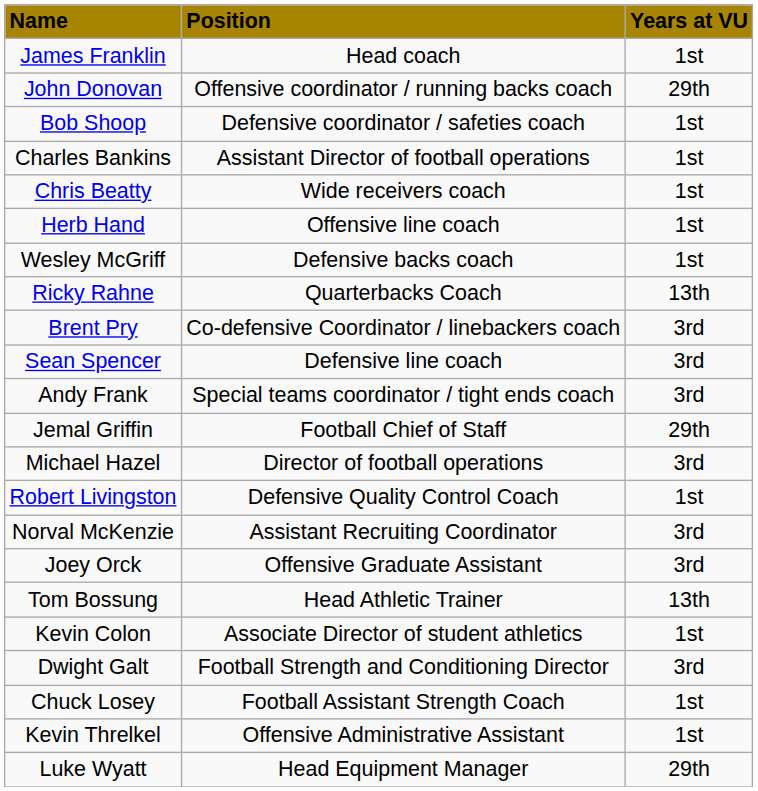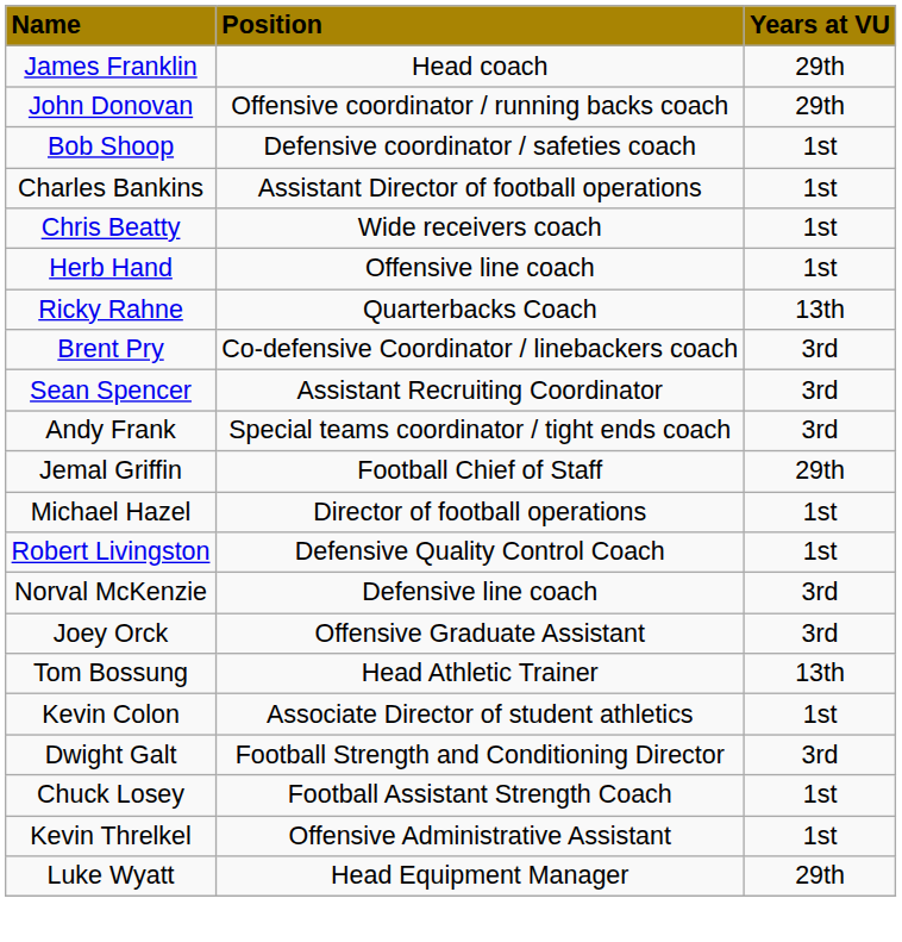James Franklin | column 3: 1st -> 29th
- row: Wesley McGriff | Defensive backs coach | 1st
Sean Spencer | column 2: Defensive line coach -> Assistant Recruiting Coordinator
Michael Hazel | column 3: 3rd -> 1st
Norval McKenzie | column 2: Assistant Recruiting Coordinator -> Defensive line coach
